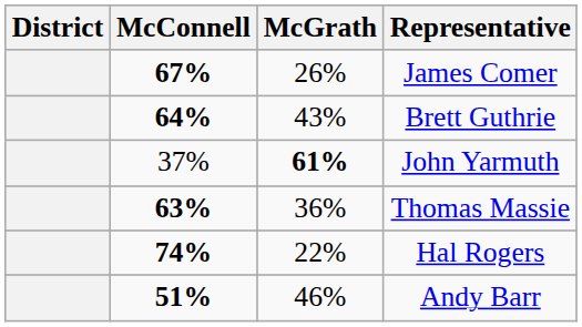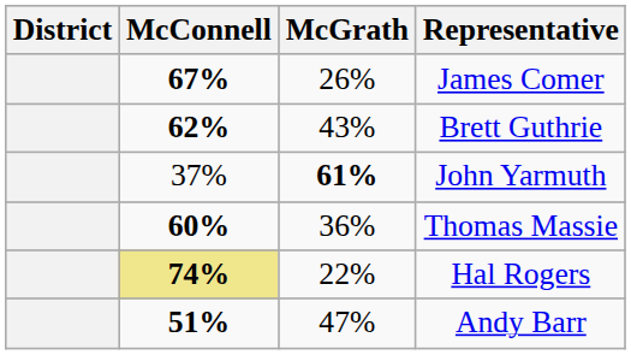Brett Guthrie | McConnell: 64% -> 62%
Thomas Massie | McConnell: 63% -> 60%
Hal Rogers | McConnell: no background -> khaki background
Andy Barr | McGrath: 46% -> 47%
